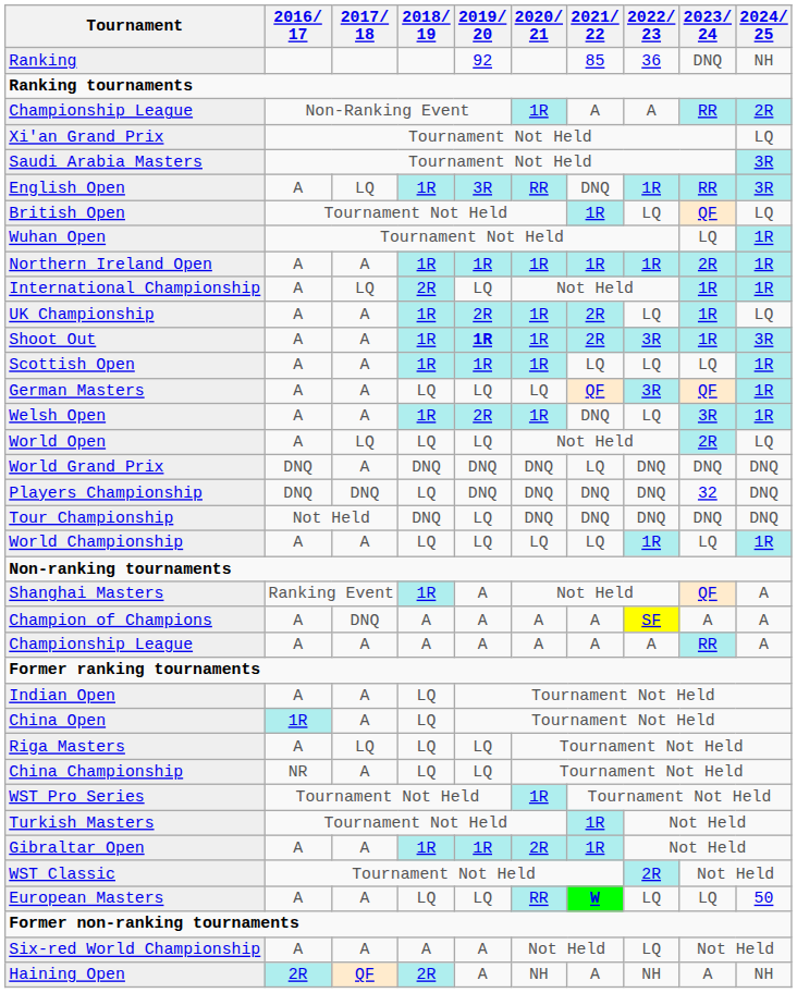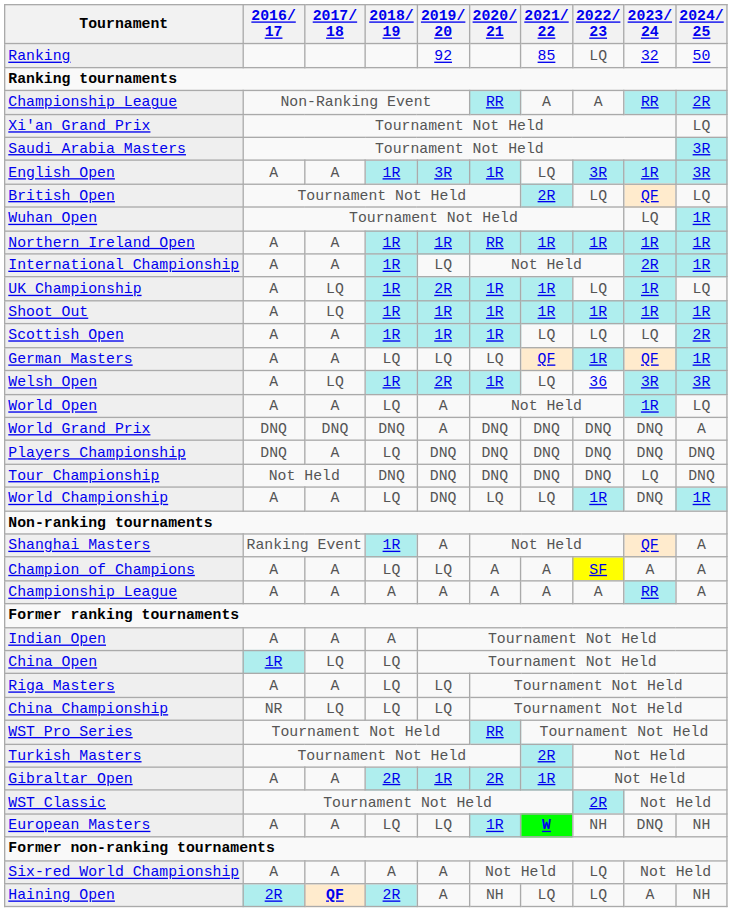Ranking | 2022/ 23: 36 -> LQ
Ranking | 2023/ 24: DNQ -> 32
Ranking | 2024/ 25: NH -> 50
Championship League / Non-Ranking Event | 2020/ 21: 1R -> RR
English Open | 2017/ 18: LQ -> A
English Open | 2020/ 21: RR -> 1R
English Open | 2021/ 22: DNQ -> LQ
English Open | 2022/ 23: 1R -> 3R
English Open | 2023/ 24: RR -> 1R
British Open | 2021/ 22: 1R -> 2R
Northern Ireland Open | 2020/ 21: 1R -> RR
Northern Ireland Open | 2023/ 24: 2R -> 1R
International Championship | 2017/ 18: LQ -> A
International Championship | 2018/ 19: 2R -> 1R
International Championship | 2023/ 24: 1R -> 2R
UK Championship | 2017/ 18: A -> LQ
UK Championship | 2021/ 22: 2R -> 1R
Shoot Out | 2017/ 18: A -> LQ
Shoot Out | 2019/ 20: bold -> normal
Shoot Out | 2021/ 22: 2R -> 1R
Shoot Out | 2022/ 23: 3R -> 1R
Shoot Out | 2024/ 25: 3R -> 1R
Scottish Open | 2024/ 25: 1R -> 2R
German Masters | 2022/ 23: 3R -> 1R
Welsh Open | 2017/ 18: A -> LQ
Welsh Open | 2021/ 22: DNQ -> LQ
Welsh Open | 2022/ 23: LQ -> 36
Welsh Open | 2024/ 25: 1R -> 3R
World Open | 2017/ 18: LQ -> A
World Open | 2019/ 20: LQ -> A
World Open | 2023/ 24: 2R -> 1R
World Grand Prix | 2017/ 18: A -> DNQ
World Grand Prix | 2019/ 20: DNQ -> A
World Grand Prix | 2021/ 22: LQ -> DNQ
World Grand Prix | 2024/ 25: DNQ -> A
Players Championship | 2017/ 18: DNQ -> A
Players Championship | 2023/ 24: 32 -> DNQ
Tour Championship | 2019/ 20: LQ -> DNQ
Tour Championship | 2023/ 24: DNQ -> LQ
World Championship | 2019/ 20: LQ -> DNQ
World Championship | 2023/ 24: LQ -> DNQ
Champion of Champions | 2017/ 18: DNQ -> A
Champion of Champions | 2018/ 19: A -> LQ
Champion of Champions | 2019/ 20: A -> LQ
Indian Open | 2018/ 19: LQ -> A
China Open | 2017/ 18: A -> LQ
Riga Masters | 2017/ 18: LQ -> A
China Championship | 2017/ 18: A -> LQ
WST Pro Series | 2020/ 21: 1R -> RR
Turkish Masters | 2021/ 22: 1R -> 2R
Gibraltar Open | 2018/ 19: 1R -> 2R
European Masters | 2020/ 21: RR -> 1R
European Masters | 2022/ 23: LQ -> NH
European Masters | 2023/ 24: LQ -> DNQ
European Masters | 2024/ 25: 50 -> NH
Haining Open | 2017/ 18: normal -> bold
Haining Open | 2021/ 22: A -> LQ
Haining Open | 2022/ 23: NH -> LQ
